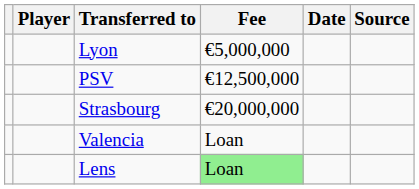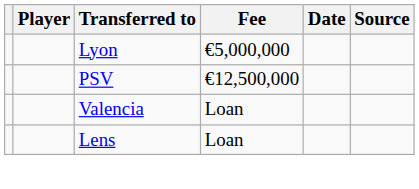- row: Strasbourg | €20,000,000
Lens | Fee: lightgreen background -> no background
